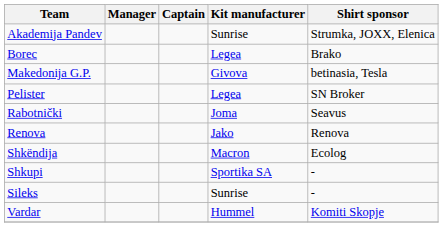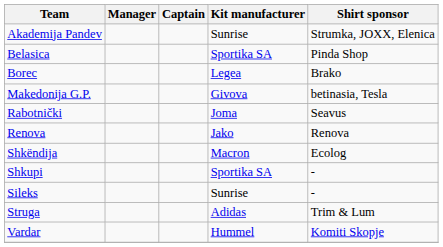+ row: Belasica | Sportika SA | Pinda Shop
- row: Pelister | Legea | SN Broker
+ row: Struga | Adidas | Trim & Lum
